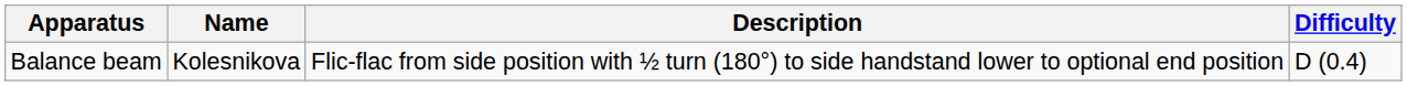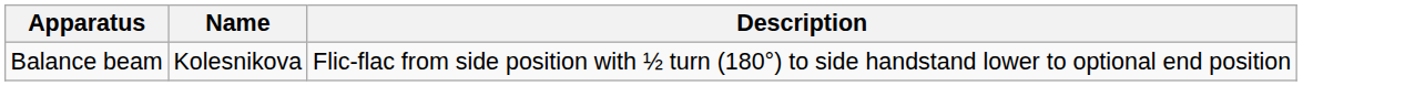- column: Difficulty | D (0.4)
